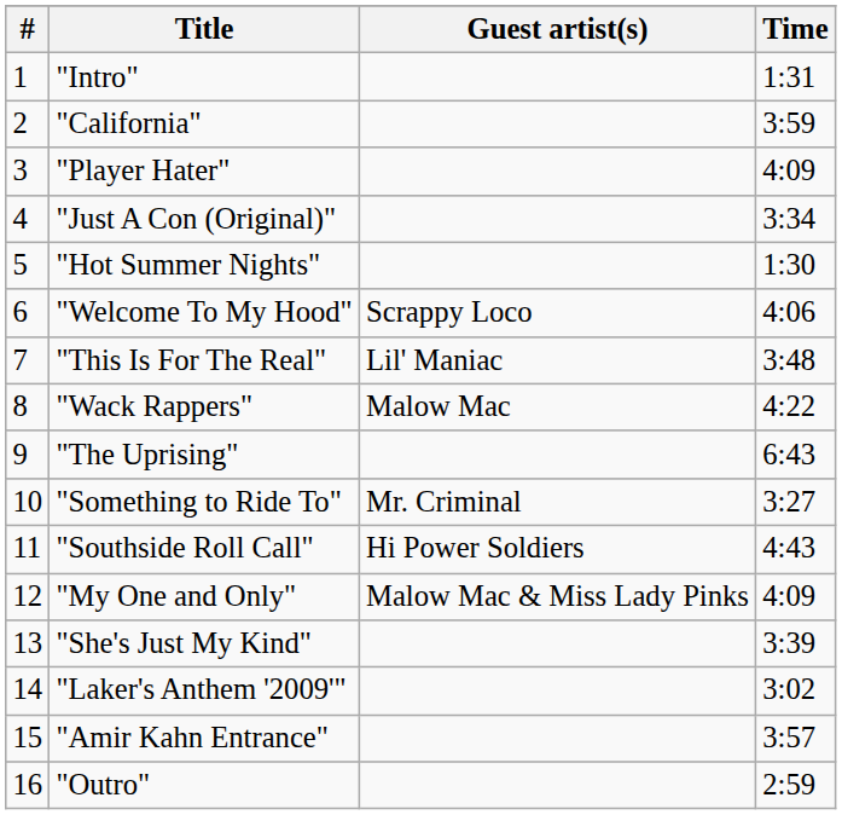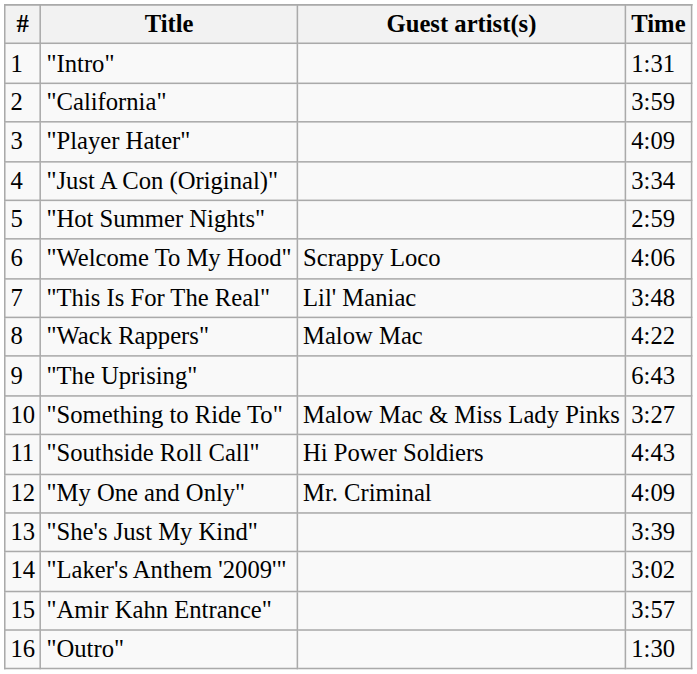"Hot Summer Nights" | Time: 1:30 -> 2:59
"Something to Ride To" | Guest artist(s): Mr. Criminal -> Malow Mac & Miss Lady Pinks
"My One and Only" | Guest artist(s): Malow Mac & Miss Lady Pinks -> Mr. Criminal
"Outro" | Time: 2:59 -> 1:30
